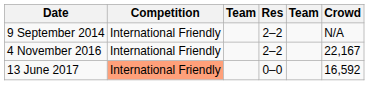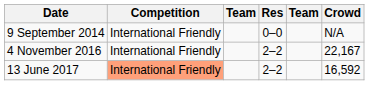9 September 2014 | Res: 2–2 -> 0–0
13 June 2017 | Res: 0–0 -> 2–2
